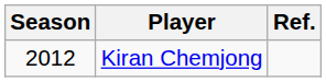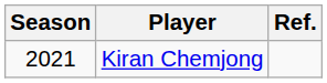Kiran Chemjong | Season: 2012 -> 2021
